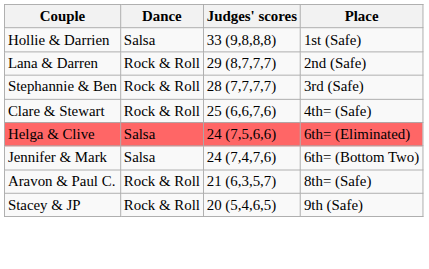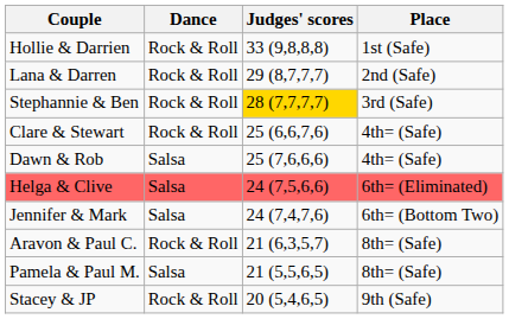Hollie & Darrien | Dance: Salsa -> Rock & Roll
Stephannie & Ben | Judges' scores: no background -> gold background
+ row: Dawn & Rob | Salsa | 25 (7,6,6,6) | 4th= (Safe)
+ row: Pamela & Paul M. | Salsa | 21 (5,5,6,5) | 8th= (Safe)
